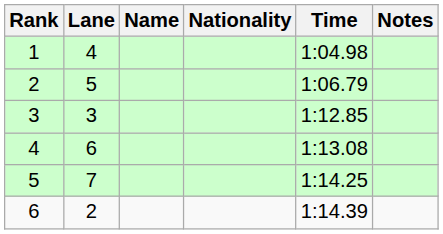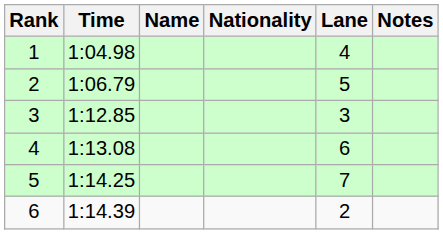columns swapped: Lane <-> Time
